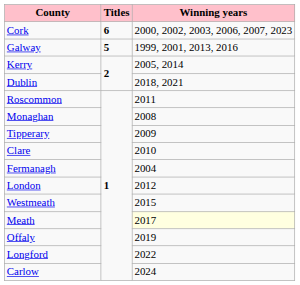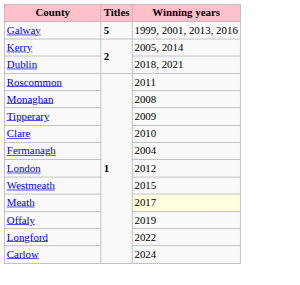- row: Cork | 6 | 2000, 2002, 2003, 2006, 2007, 2023
